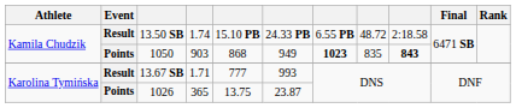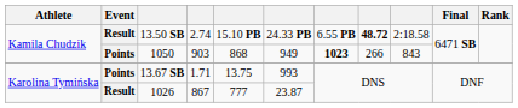13.50 SB | column 4: 1.74 -> 2.74
13.50 SB | column 8: normal -> bold
1050 | column 8: 835 -> 266
1050 | column 9: bold -> normal
13.67 SB | Event: Result -> Points
13.67 SB | column 5: 777 -> 13.75
1026 | Event: Points -> Result
1026 | column 4: 365 -> 867
1026 | column 5: 13.75 -> 777
